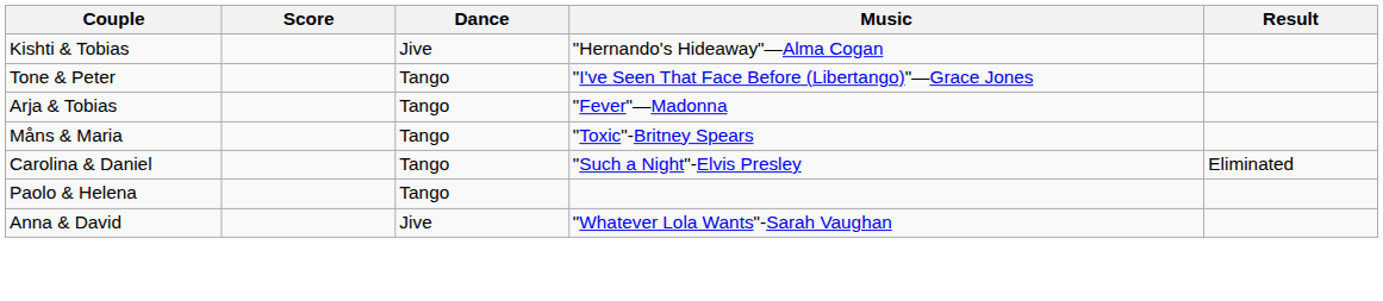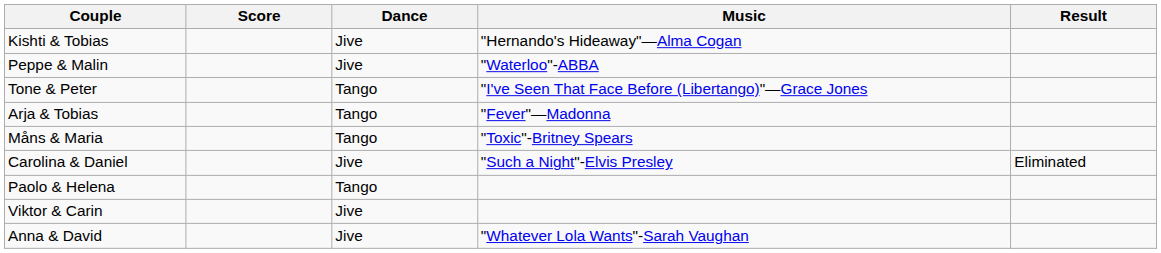+ row: Peppe & Malin | Jive | "Waterloo"-ABBA
Carolina & Daniel | Dance: Tango -> Jive
+ row: Viktor & Carin | Jive
